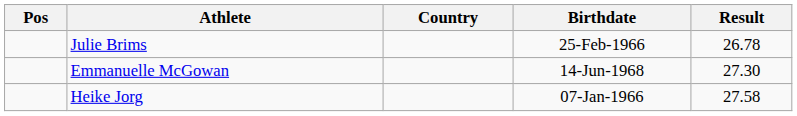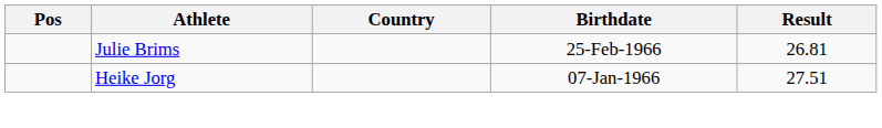Julie Brims | Result: 26.78 -> 26.81
- row: Emmanuelle McGowan | 14-Jun-1968 | 27.30
Heike Jorg | Result: 27.58 -> 27.51
